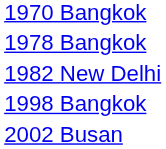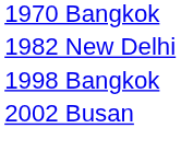- row: 1978 Bangkok
